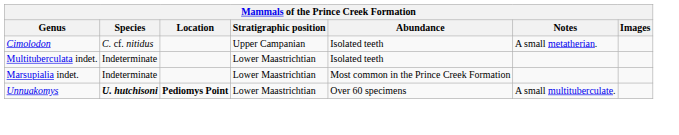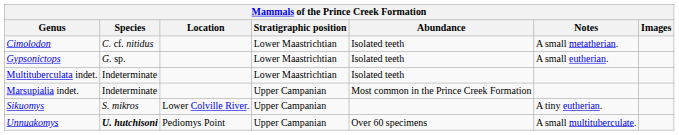Cimolodon | Stratigraphic position: Upper Campanian -> Lower Maastrichtian
+ row: Gypsonictops | G. sp. | Lower Maastrichtian | Isolated teeth | A small eutherian.
Marsupialia indet. | Stratigraphic position: Lower Maastrichtian -> Upper Campanian
+ row: Sikuomys | S. mikros | Lower Colville River. | Upper Campanian | A tiny eutherian.
Unnuakomys | Location: bold -> normal
Unnuakomys | Stratigraphic position: Lower Maastrichtian -> Upper Campanian
